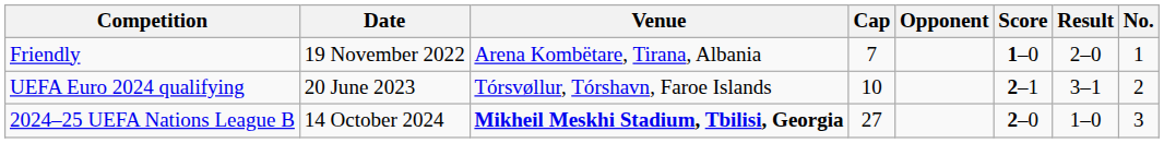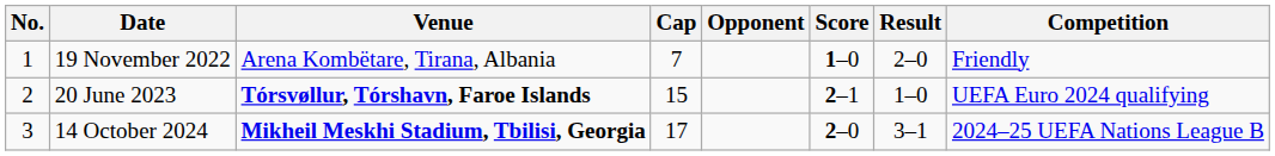columns swapped: No. <-> Competition
20 June 2023 | Venue: normal -> bold
20 June 2023 | Cap: 10 -> 15
20 June 2023 | Result: 3–1 -> 1–0
14 October 2024 | Cap: 27 -> 17
14 October 2024 | Result: 1–0 -> 3–1
